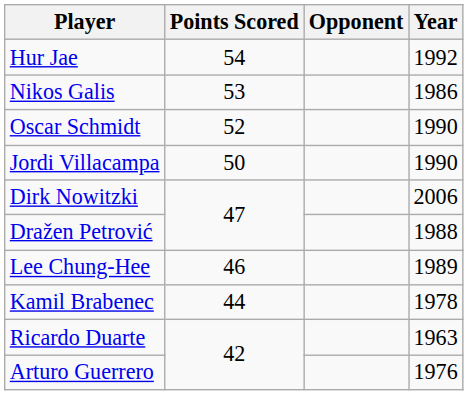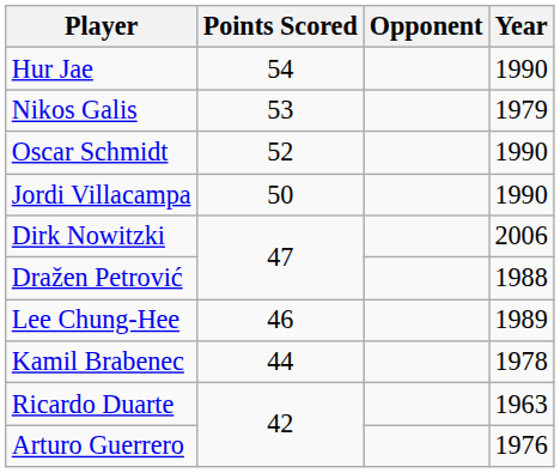Hur Jae | Year: 1992 -> 1990
Nikos Galis | Year: 1986 -> 1979
